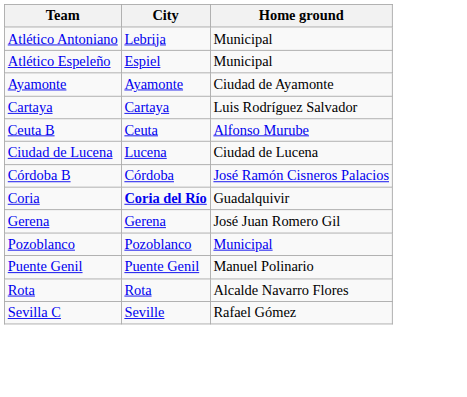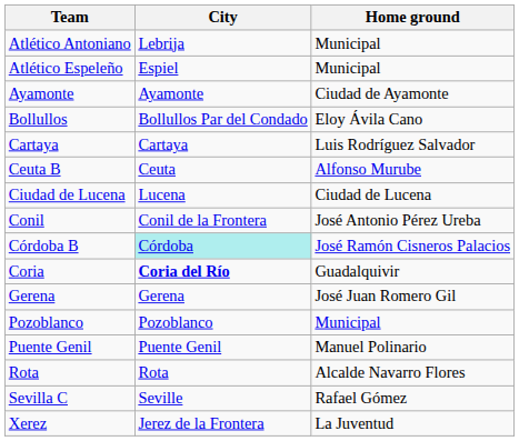+ row: Bollullos | Bollullos Par del Condado | Eloy Ávila Cano
+ row: Conil | Conil de la Frontera | José Antonio Pérez Ureba
Córdoba B | City: no background -> paleturquoise background
+ row: Xerez | Jerez de la Frontera | La Juventud
